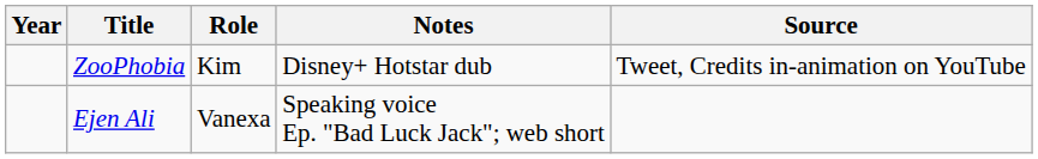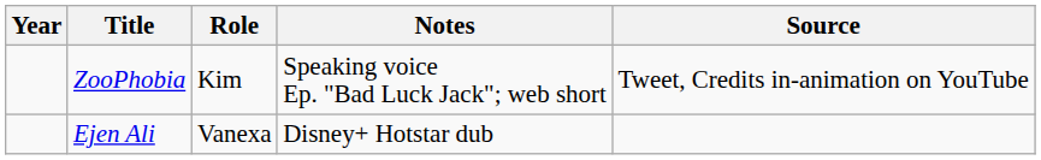ZooPhobia | Notes: Disney+ Hotstar dub -> Speaking voice Ep. "Bad Luck Jack"; web short
Ejen Ali | Notes: Speaking voice Ep. "Bad Luck Jack"; web short -> Disney+ Hotstar dub
